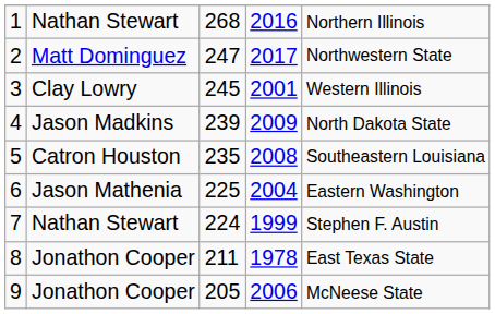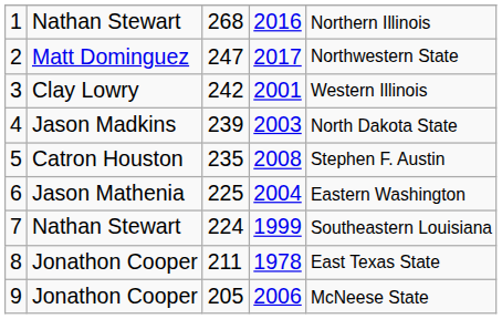3 | column 3: 245 -> 242
4 | column 4: 2009 -> 2003
5 | column 5: Southeastern Louisiana -> Stephen F. Austin
7 | column 5: Stephen F. Austin -> Southeastern Louisiana
